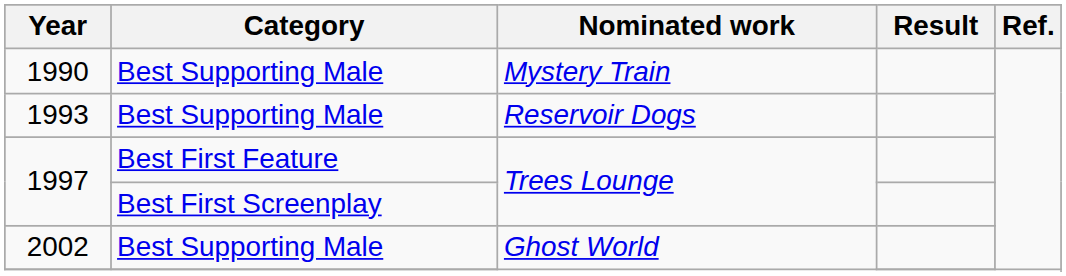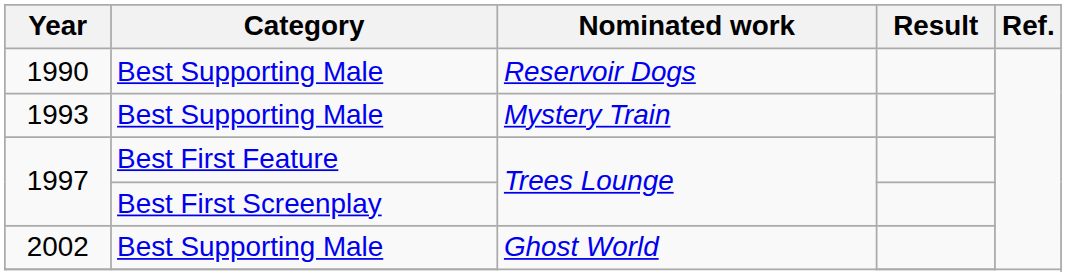1990 | Nominated work: Mystery Train -> Reservoir Dogs
1993 | Nominated work: Reservoir Dogs -> Mystery Train
